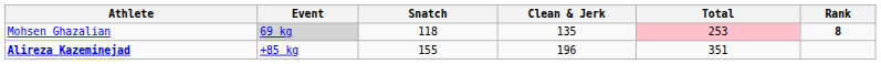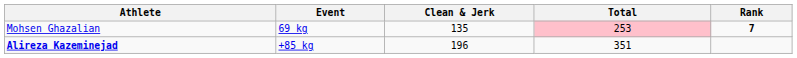- column: Snatch | 118 | 155
Mohsen Ghazalian | Event: lightgrey background -> no background
Mohsen Ghazalian | Rank: 8 -> 7
